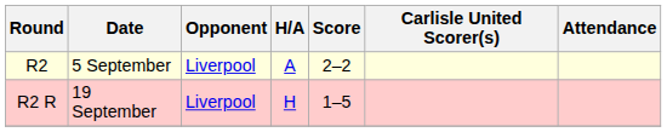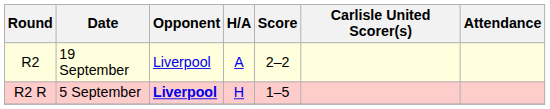R2 | Date: 5 September -> 19 September
R2 R | Date: 19 September -> 5 September
R2 R | Opponent: normal -> bold
